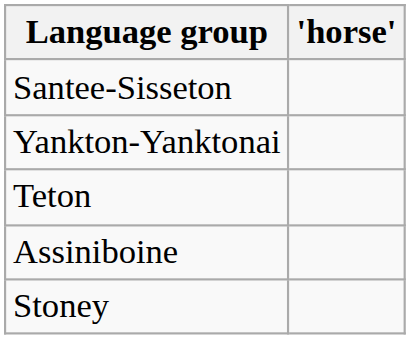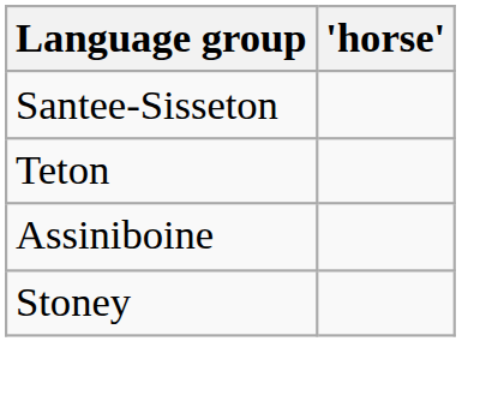- row: Yankton-Yanktonai
